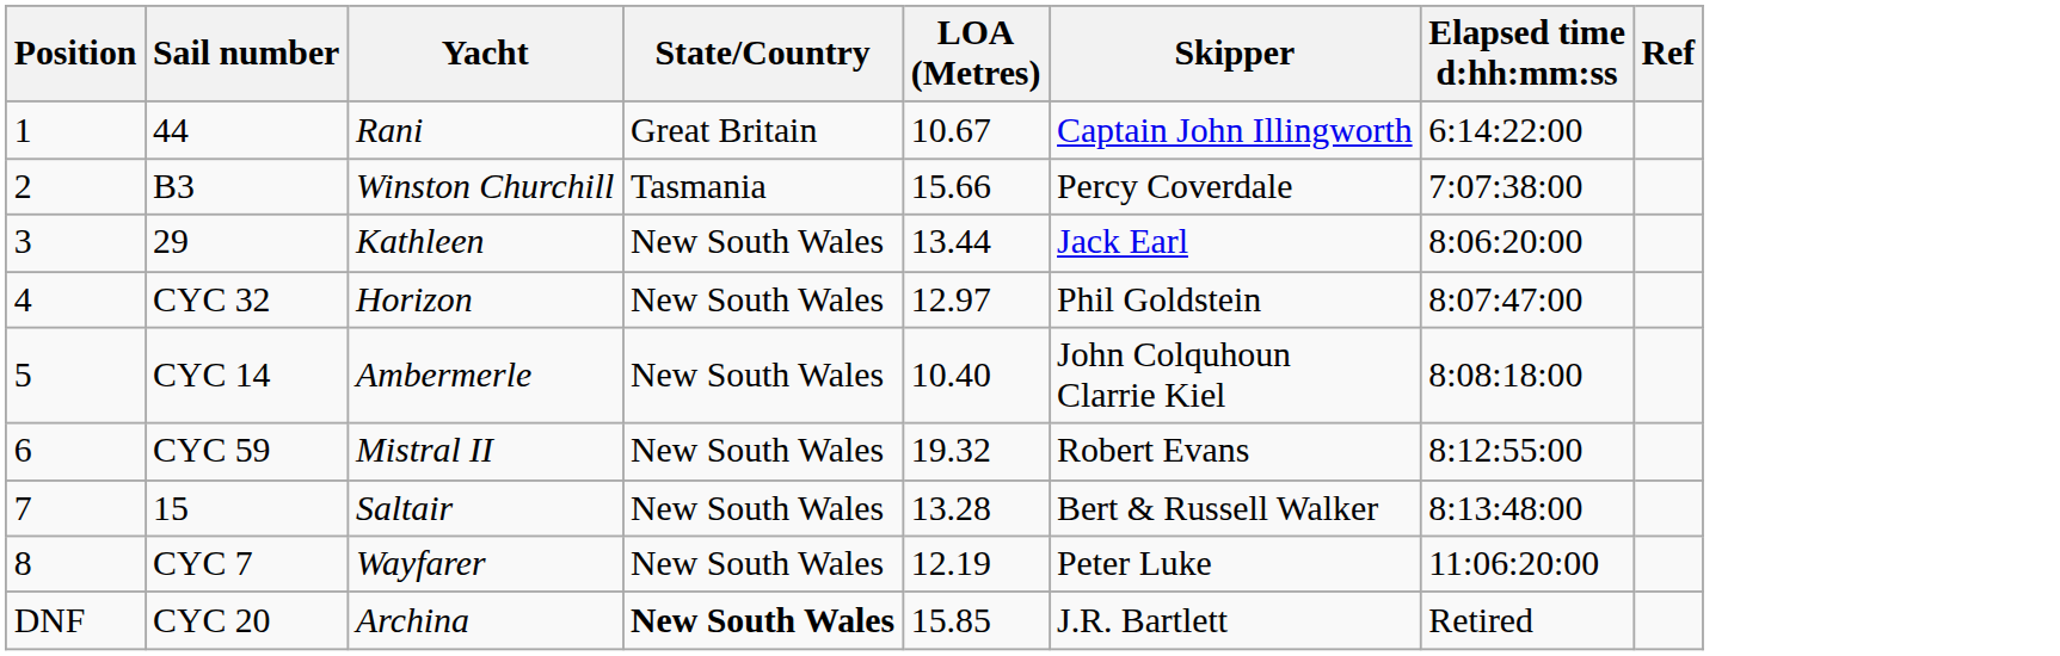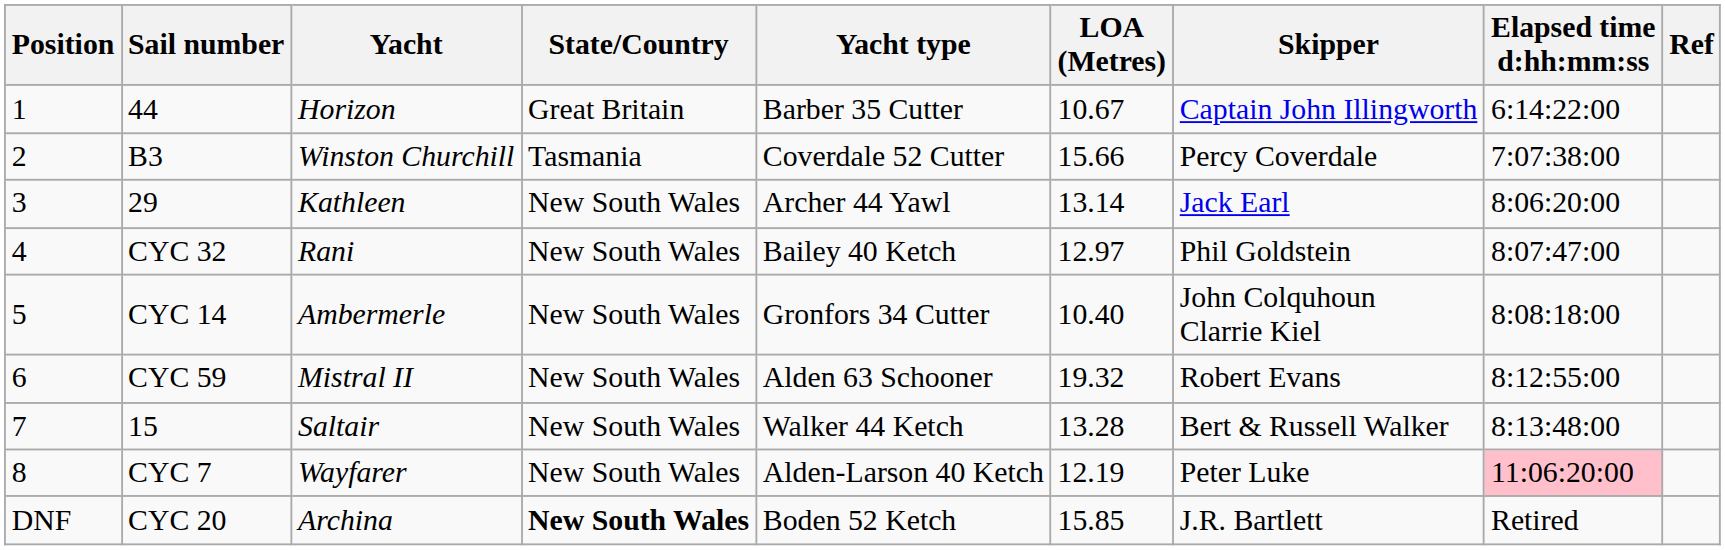+ column: Yacht type | Barber 35 Cutter | Coverdale 52 Cutter | Archer 44 Yawl | Bailey 40 Ketch | Gronfors 34 Cutter | Alden 63 Schooner | Walker 44 Ketch | Alden-Larson 40 Ketch | Boden 52 Ketch
44 | Yacht: Rani -> Horizon
29 | LOA (Metres): 13.44 -> 13.14
CYC 32 | Yacht: Horizon -> Rani
CYC 7 | Elapsed time d:hh:mm:ss: no background -> pink background
